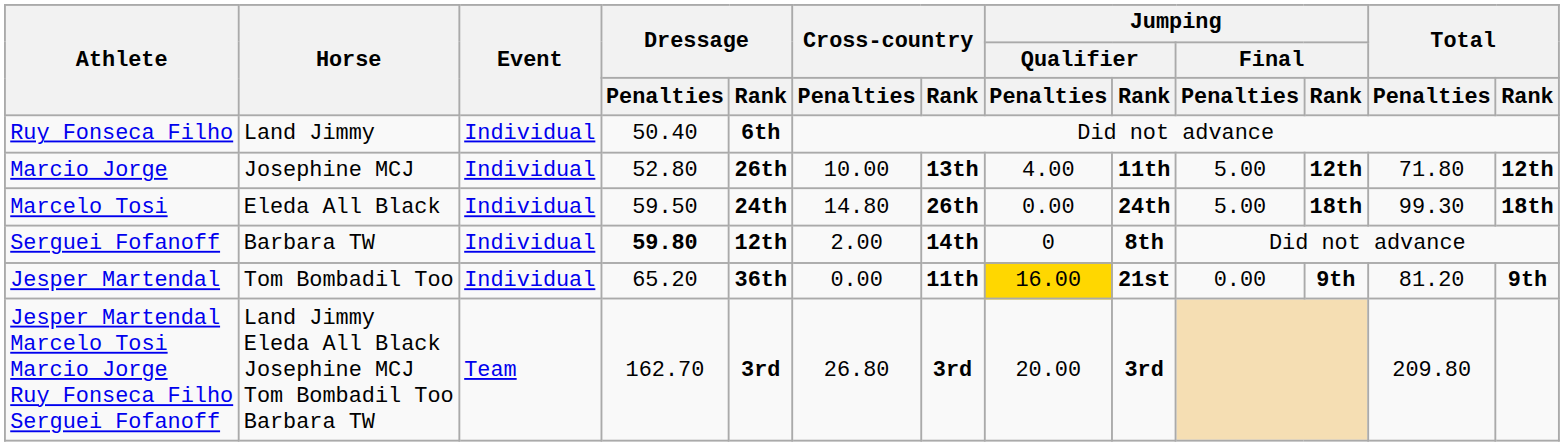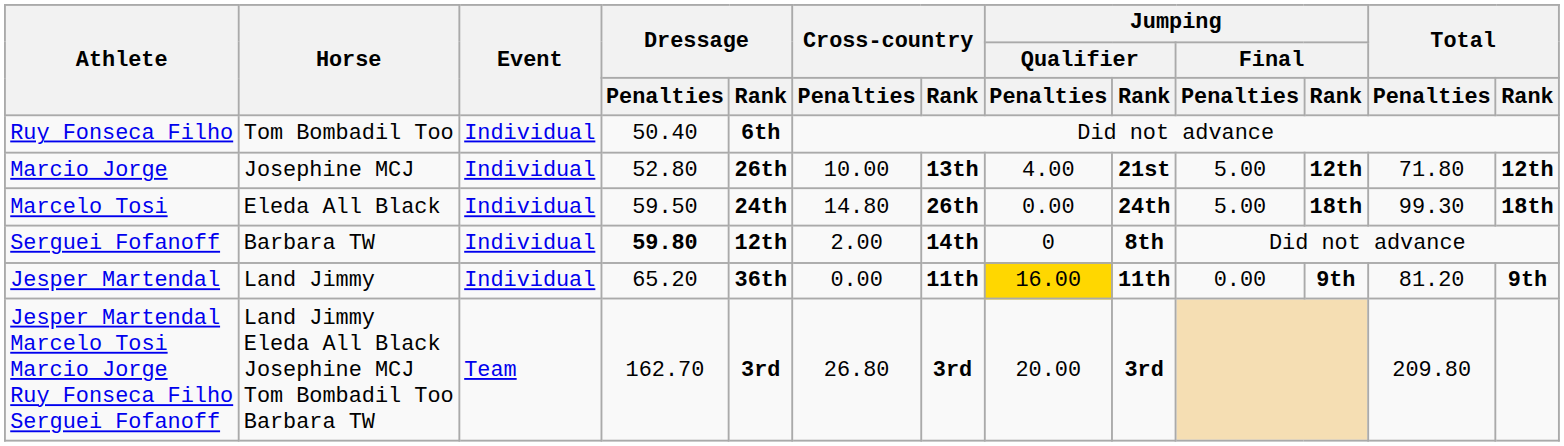Ruy Fonseca Filho | Horse: Land Jimmy -> Tom Bombadil Too
Marcio Jorge | Jumping / Qualifier / Rank: 11th -> 21st
Jesper Martendal | Horse: Tom Bombadil Too -> Land Jimmy
Jesper Martendal | Jumping / Qualifier / Rank: 21st -> 11th
